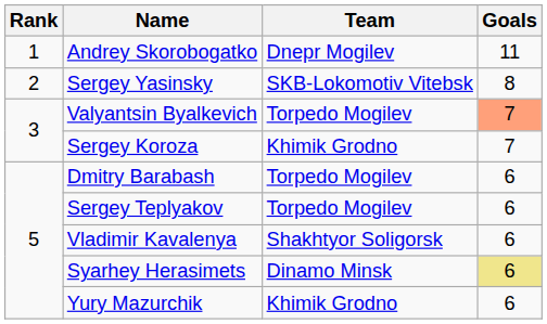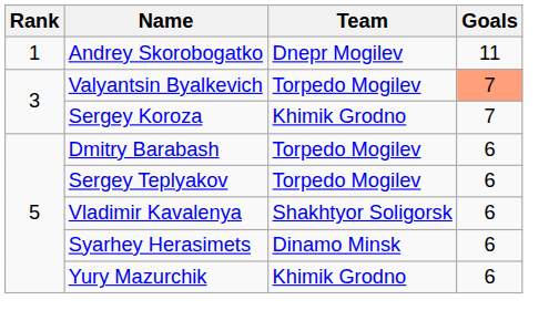- row: 2 | Sergey Yasinsky | SKB-Lokomotiv Vitebsk | 8
Syarhey Herasimets | Goals: khaki background -> no background
